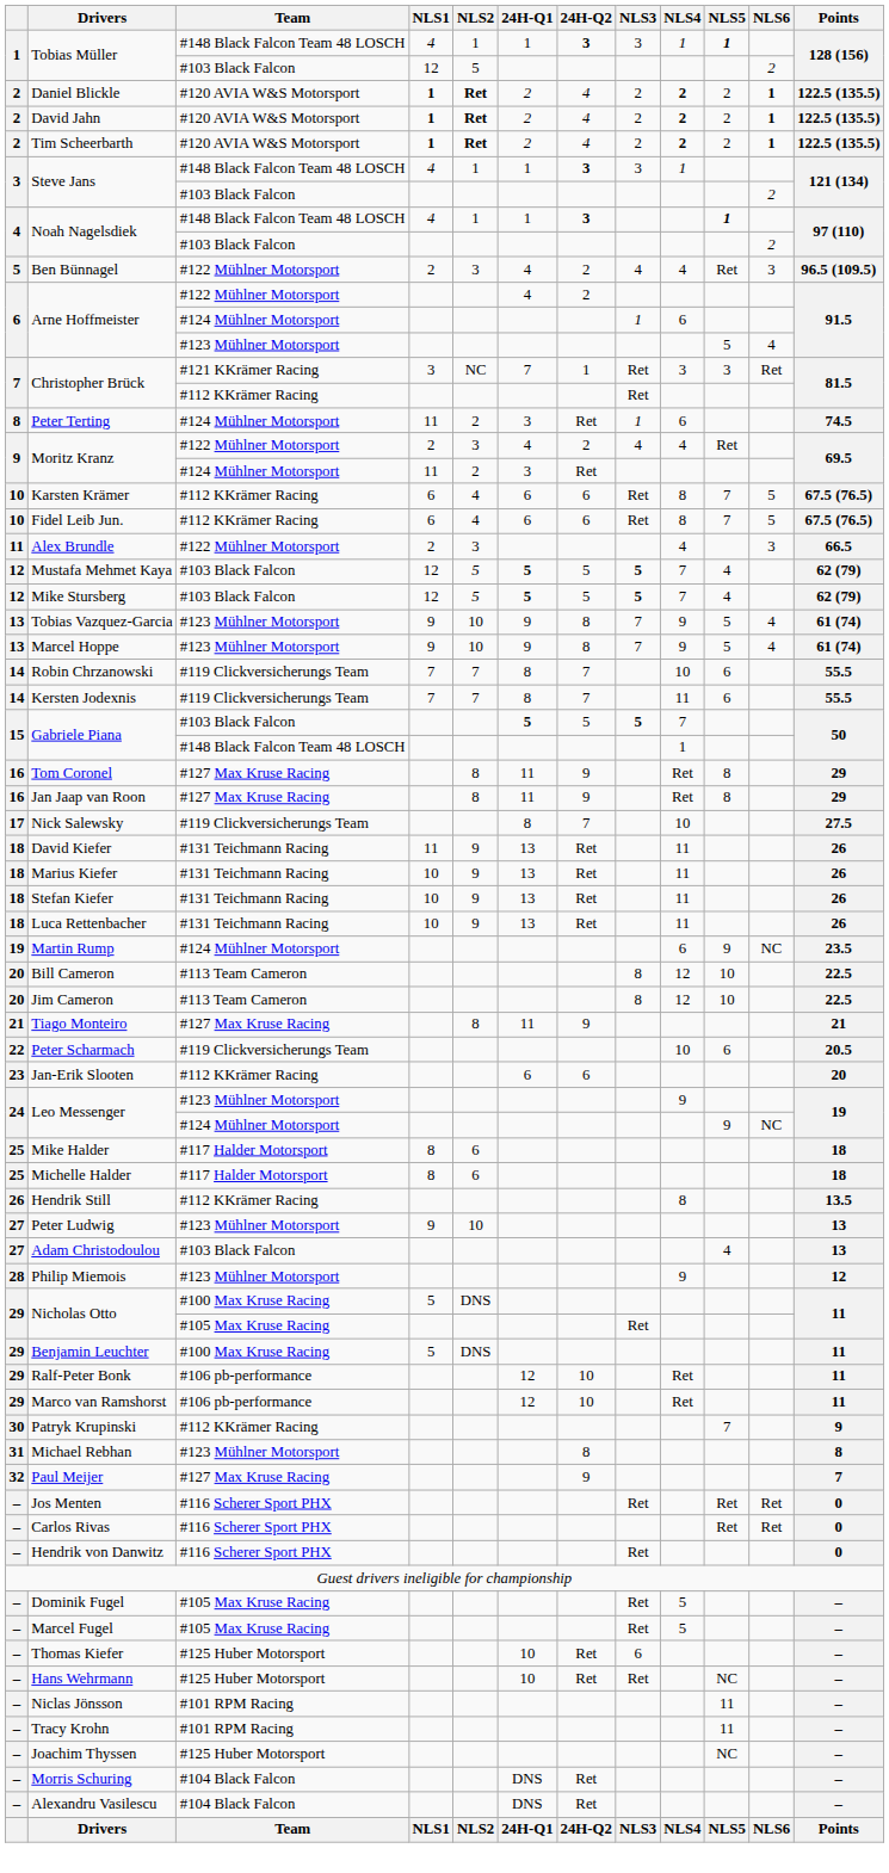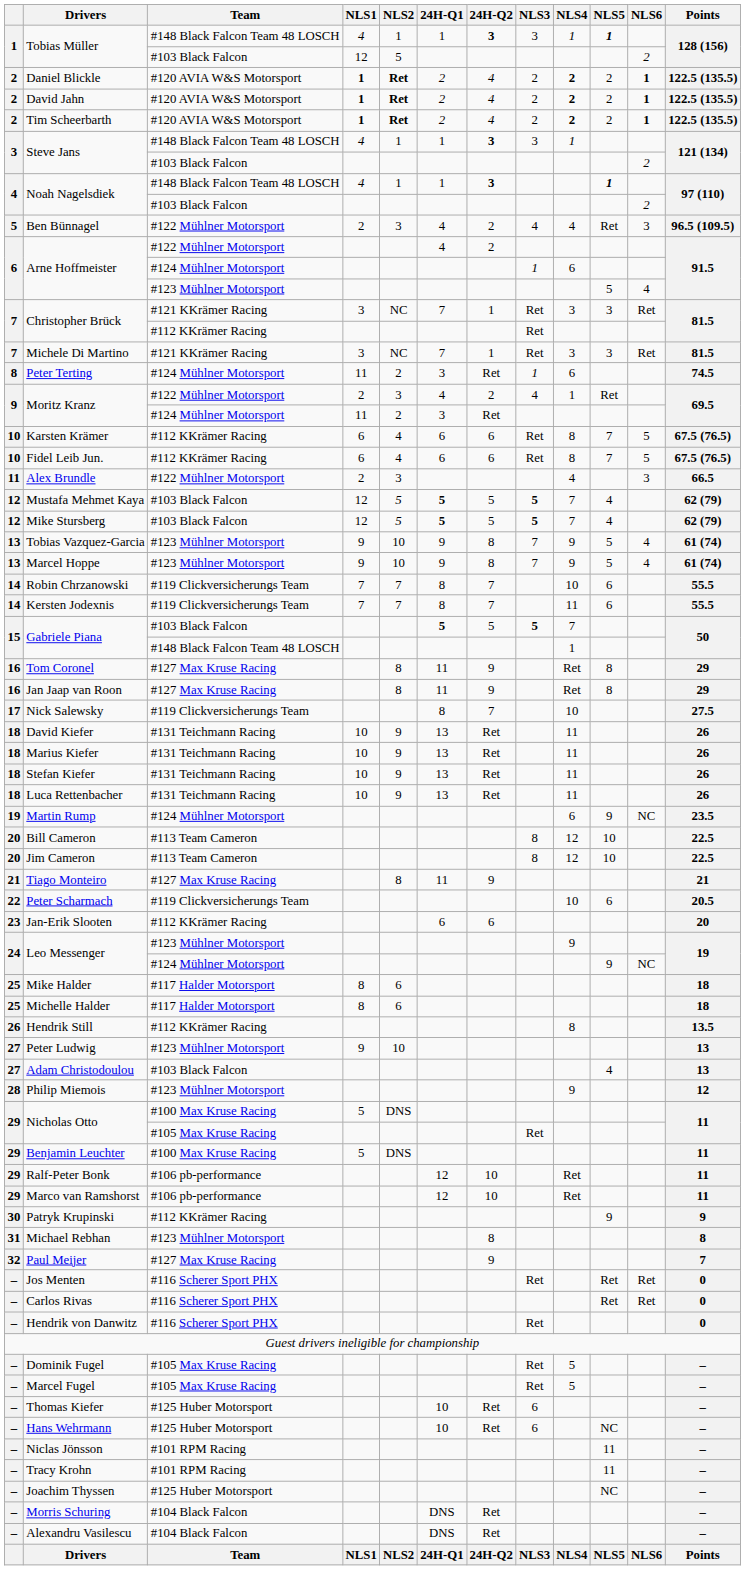+ row: 7 | Michele Di Martino | #121 KKrämer Racing | 3 | NC | 7 | 1 | Ret | 3 | 3 | Ret | 81.5
Moritz Kranz / #122 Mühlner Motorsport | NLS4: 4 -> 1
David Kiefer | NLS1: 11 -> 10
Patryk Krupinski | NLS5: 7 -> 9
Hans Wehrmann | NLS3: Ret -> 6
